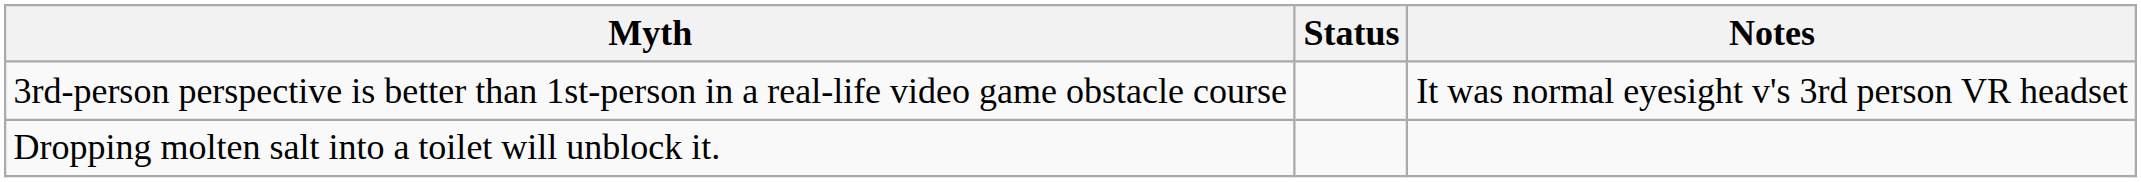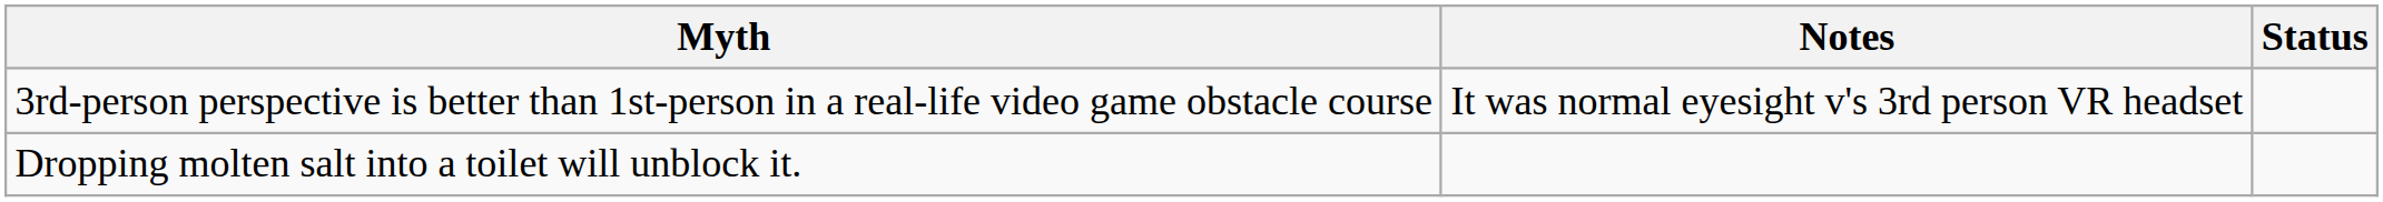columns swapped: Status <-> Notes
